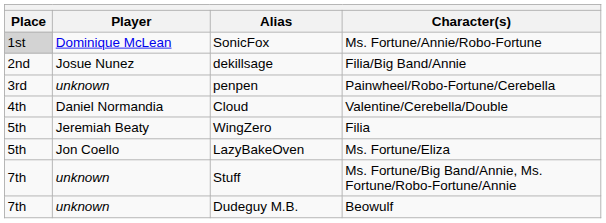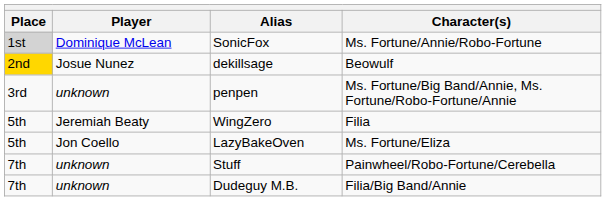dekillsage | Place: no background -> gold background
dekillsage | Character(s): Filia/Big Band/Annie -> Beowulf
penpen | Character(s): Painwheel/Robo-Fortune/Cerebella -> Ms. Fortune/Big Band/Annie, Ms. Fortune/Robo-Fortune/Annie
- row: 4th | Daniel Normandia | Cloud | Valentine/Cerebella/Double
Stuff | Character(s): Ms. Fortune/Big Band/Annie, Ms. Fortune/Robo-Fortune/Annie -> Painwheel/Robo-Fortune/Cerebella
Dudeguy M.B. | Character(s): Beowulf -> Filia/Big Band/Annie
